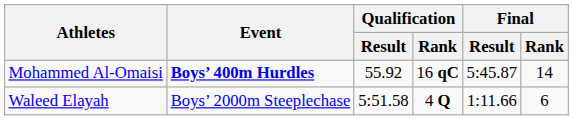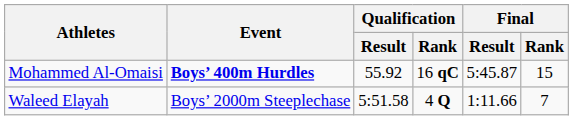Mohammed Al-Omaisi | Final / Rank: 14 -> 15
Waleed Elayah | Final / Rank: 6 -> 7
